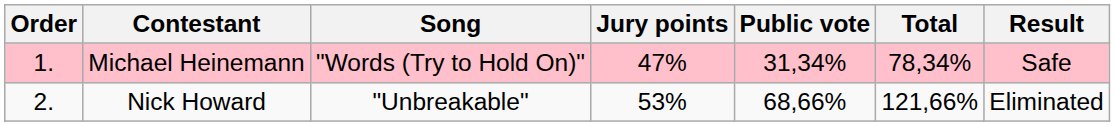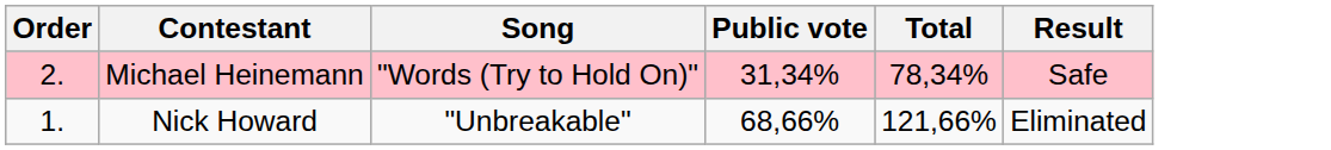- column: Jury points | 47% | 53%
Michael Heinemann | Order: 1. -> 2.
Nick Howard | Order: 2. -> 1.
